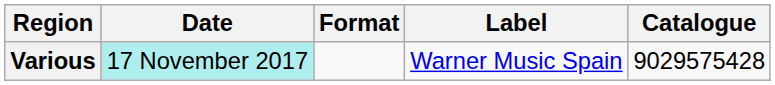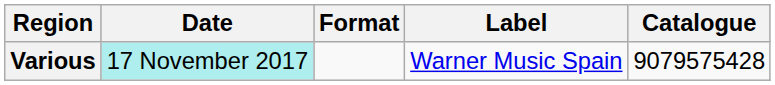Various | Catalogue: 9029575428 -> 9079575428
